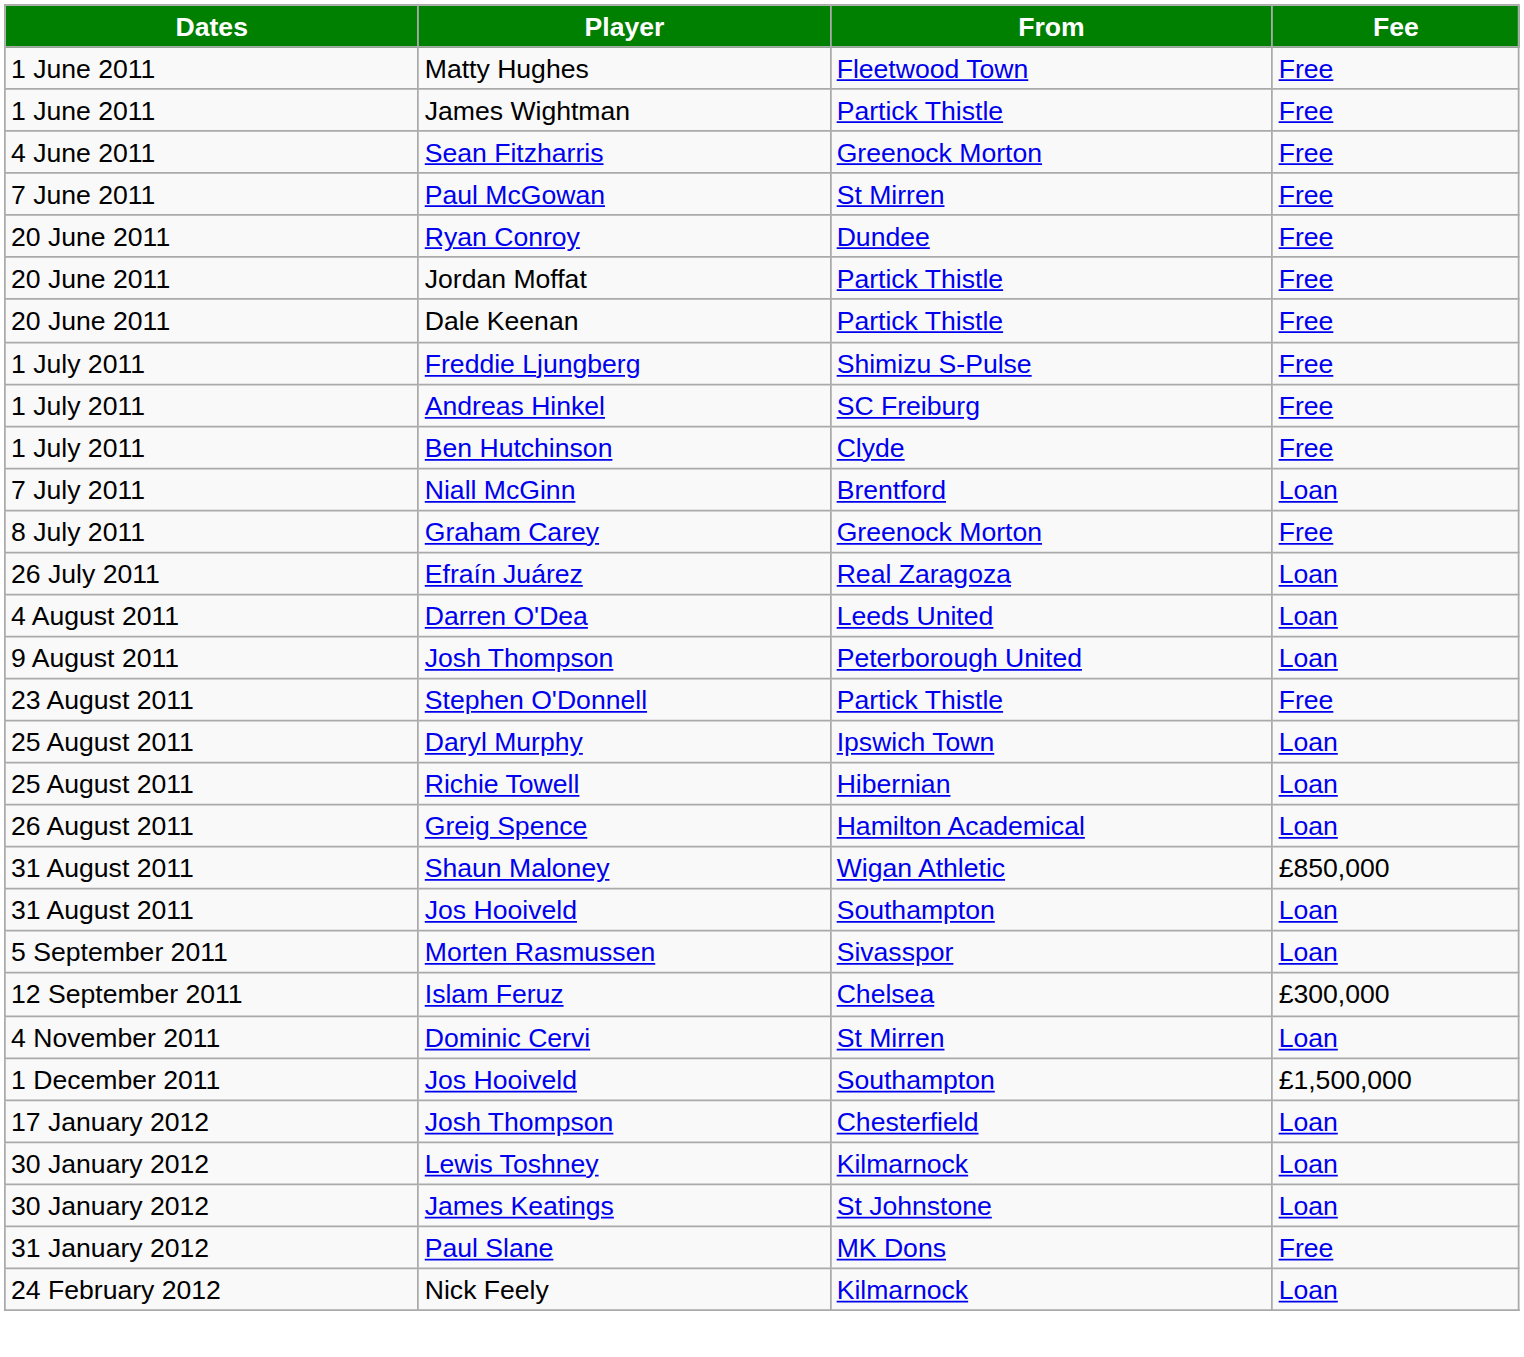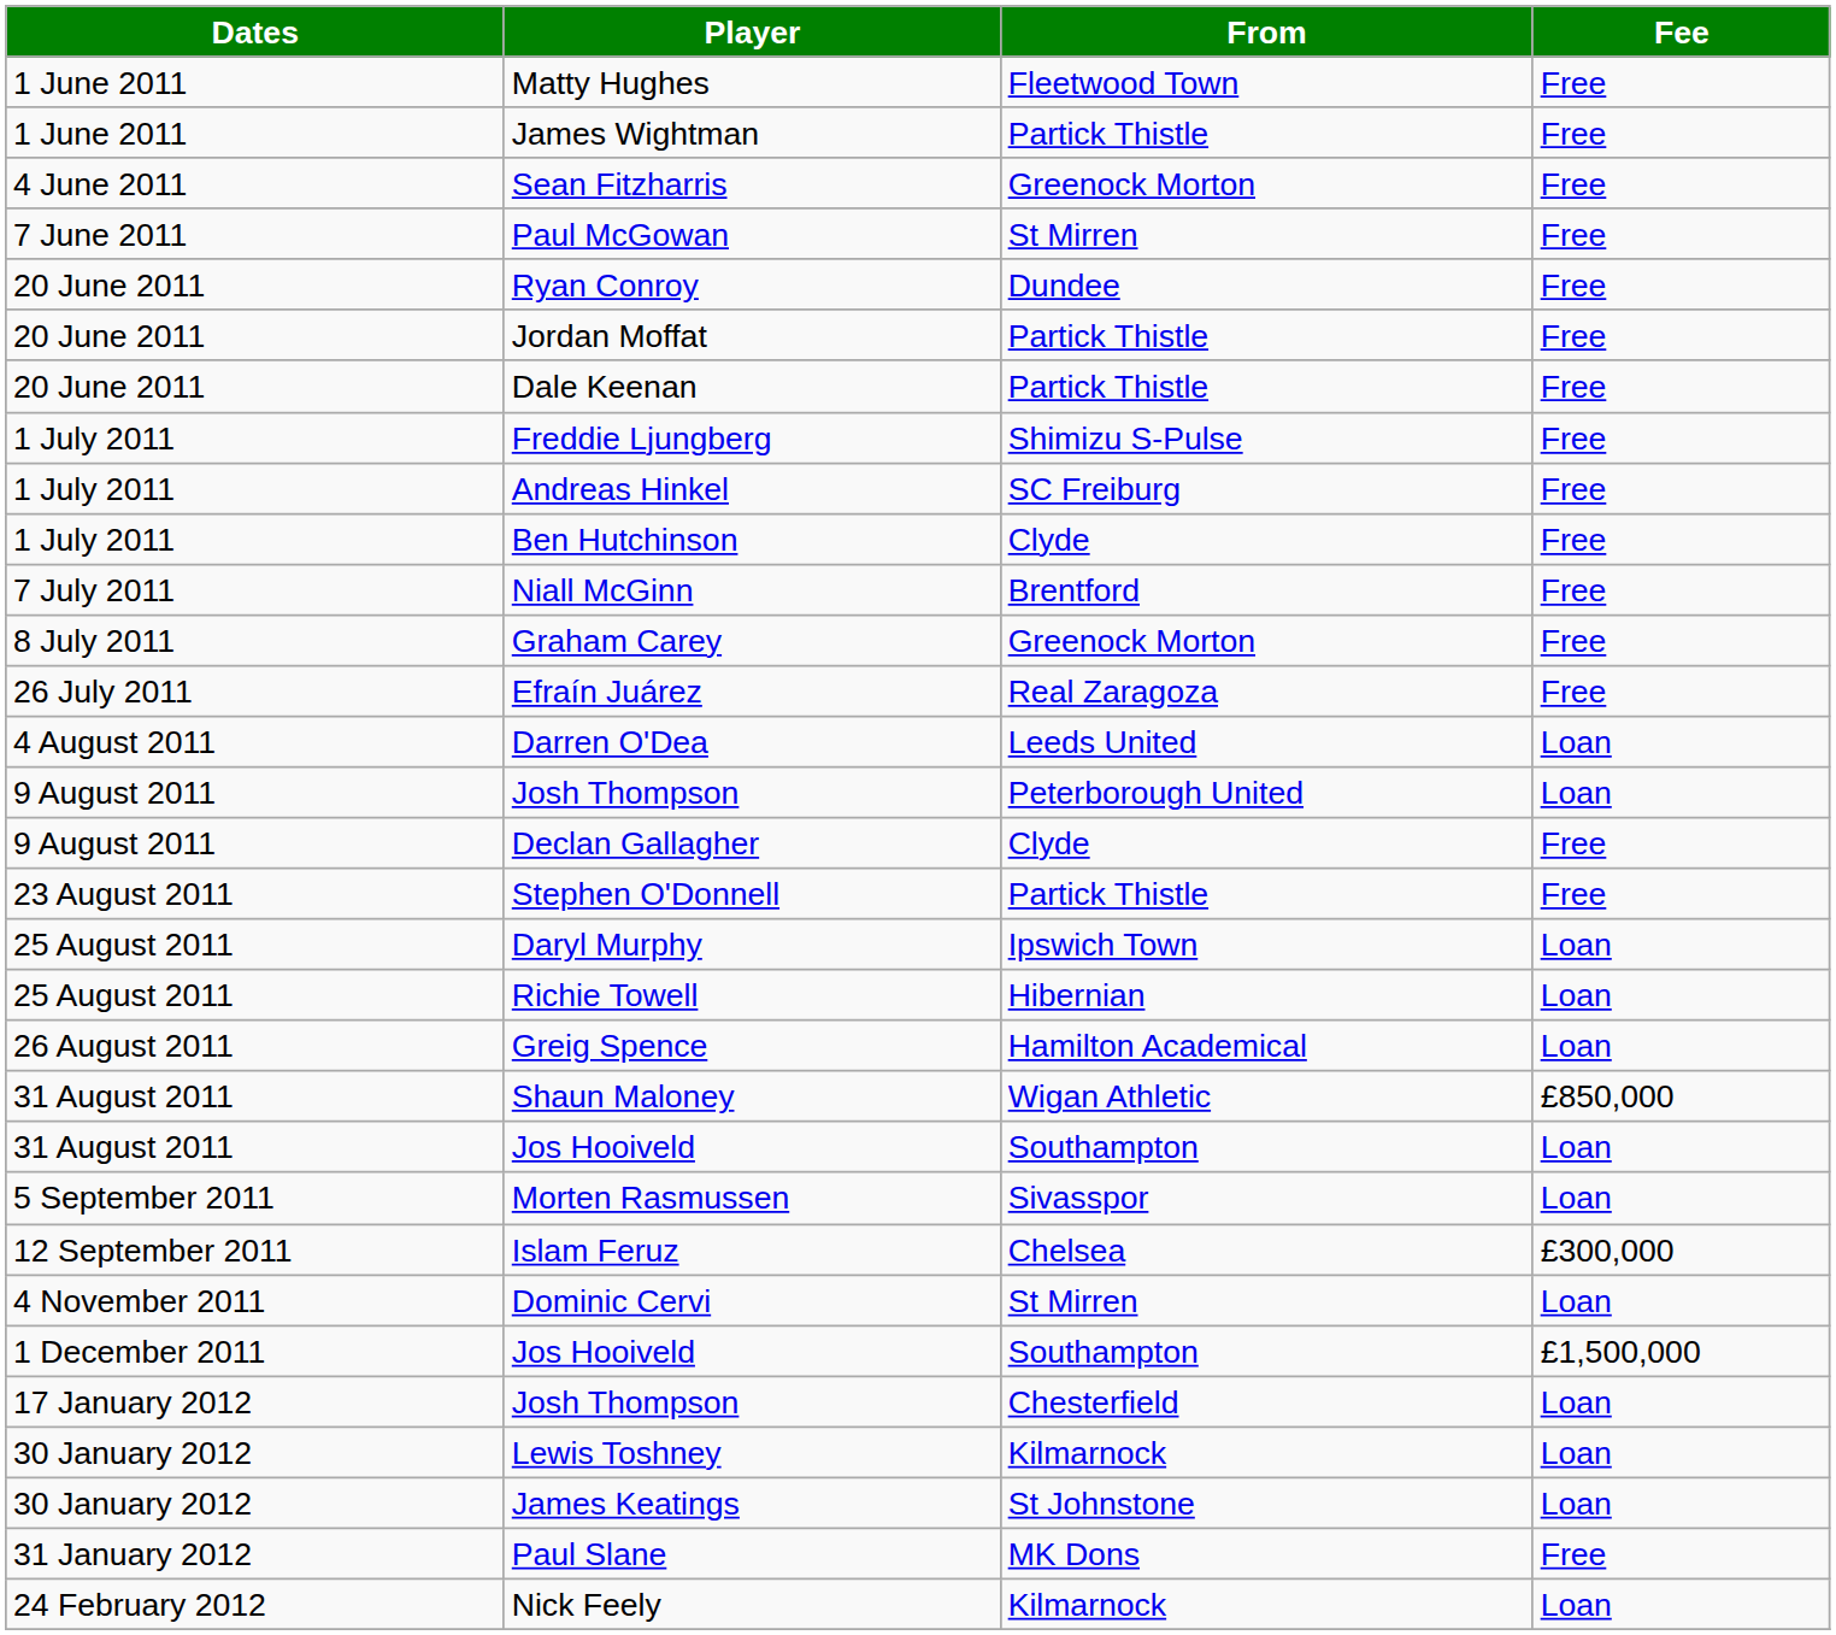Niall McGinn | Fee: Loan -> Free
Efraín Juárez | Fee: Loan -> Free
+ row: 9 August 2011 | Declan Gallagher | Clyde | Free
